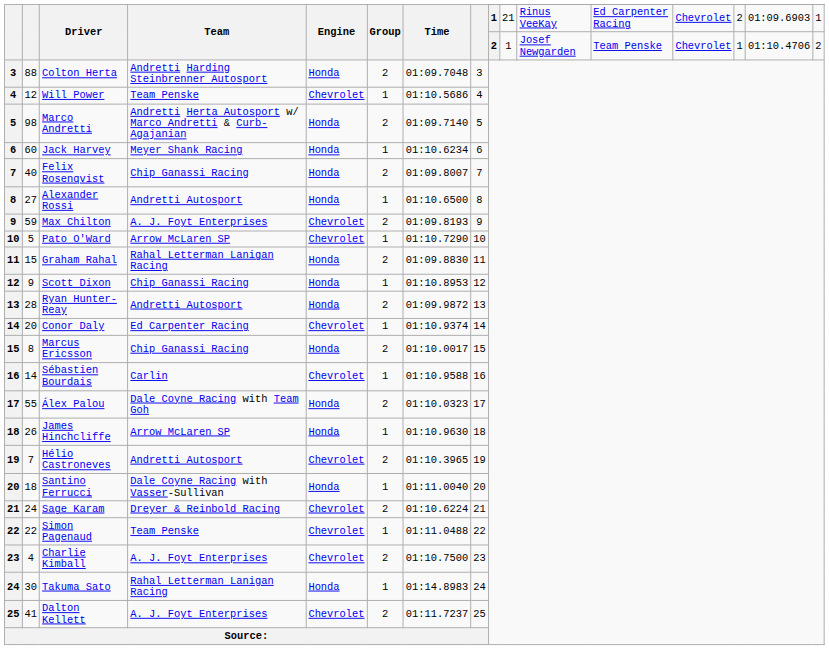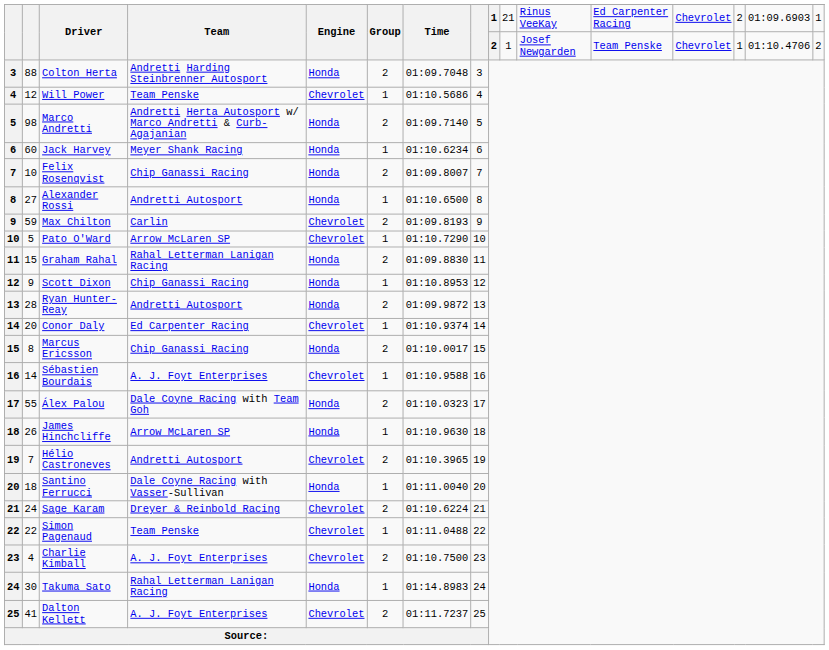Felix Rosenqvist | column 2: 40 -> 10
Max Chilton | Team: A. J. Foyt Enterprises -> Carlin
Sébastien Bourdais | Team: Carlin -> A. J. Foyt Enterprises
